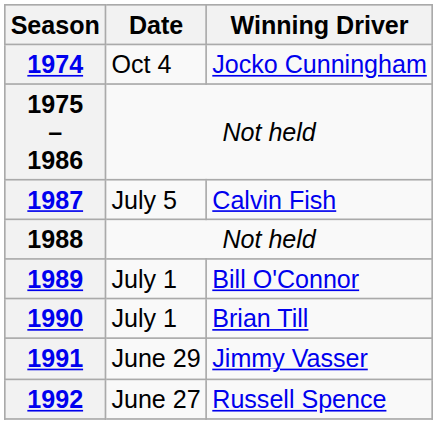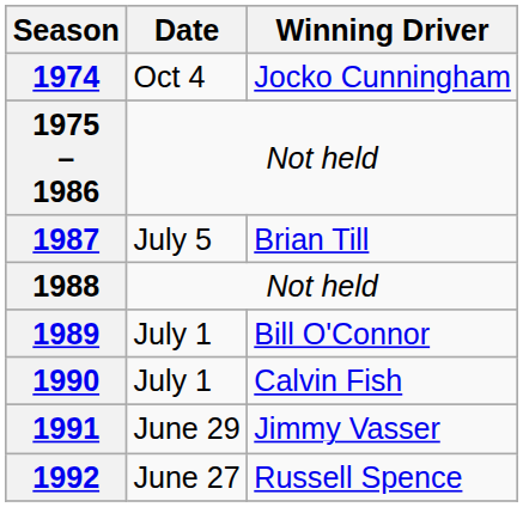1987 | Winning Driver: Calvin Fish -> Brian Till
1990 | Winning Driver: Brian Till -> Calvin Fish
